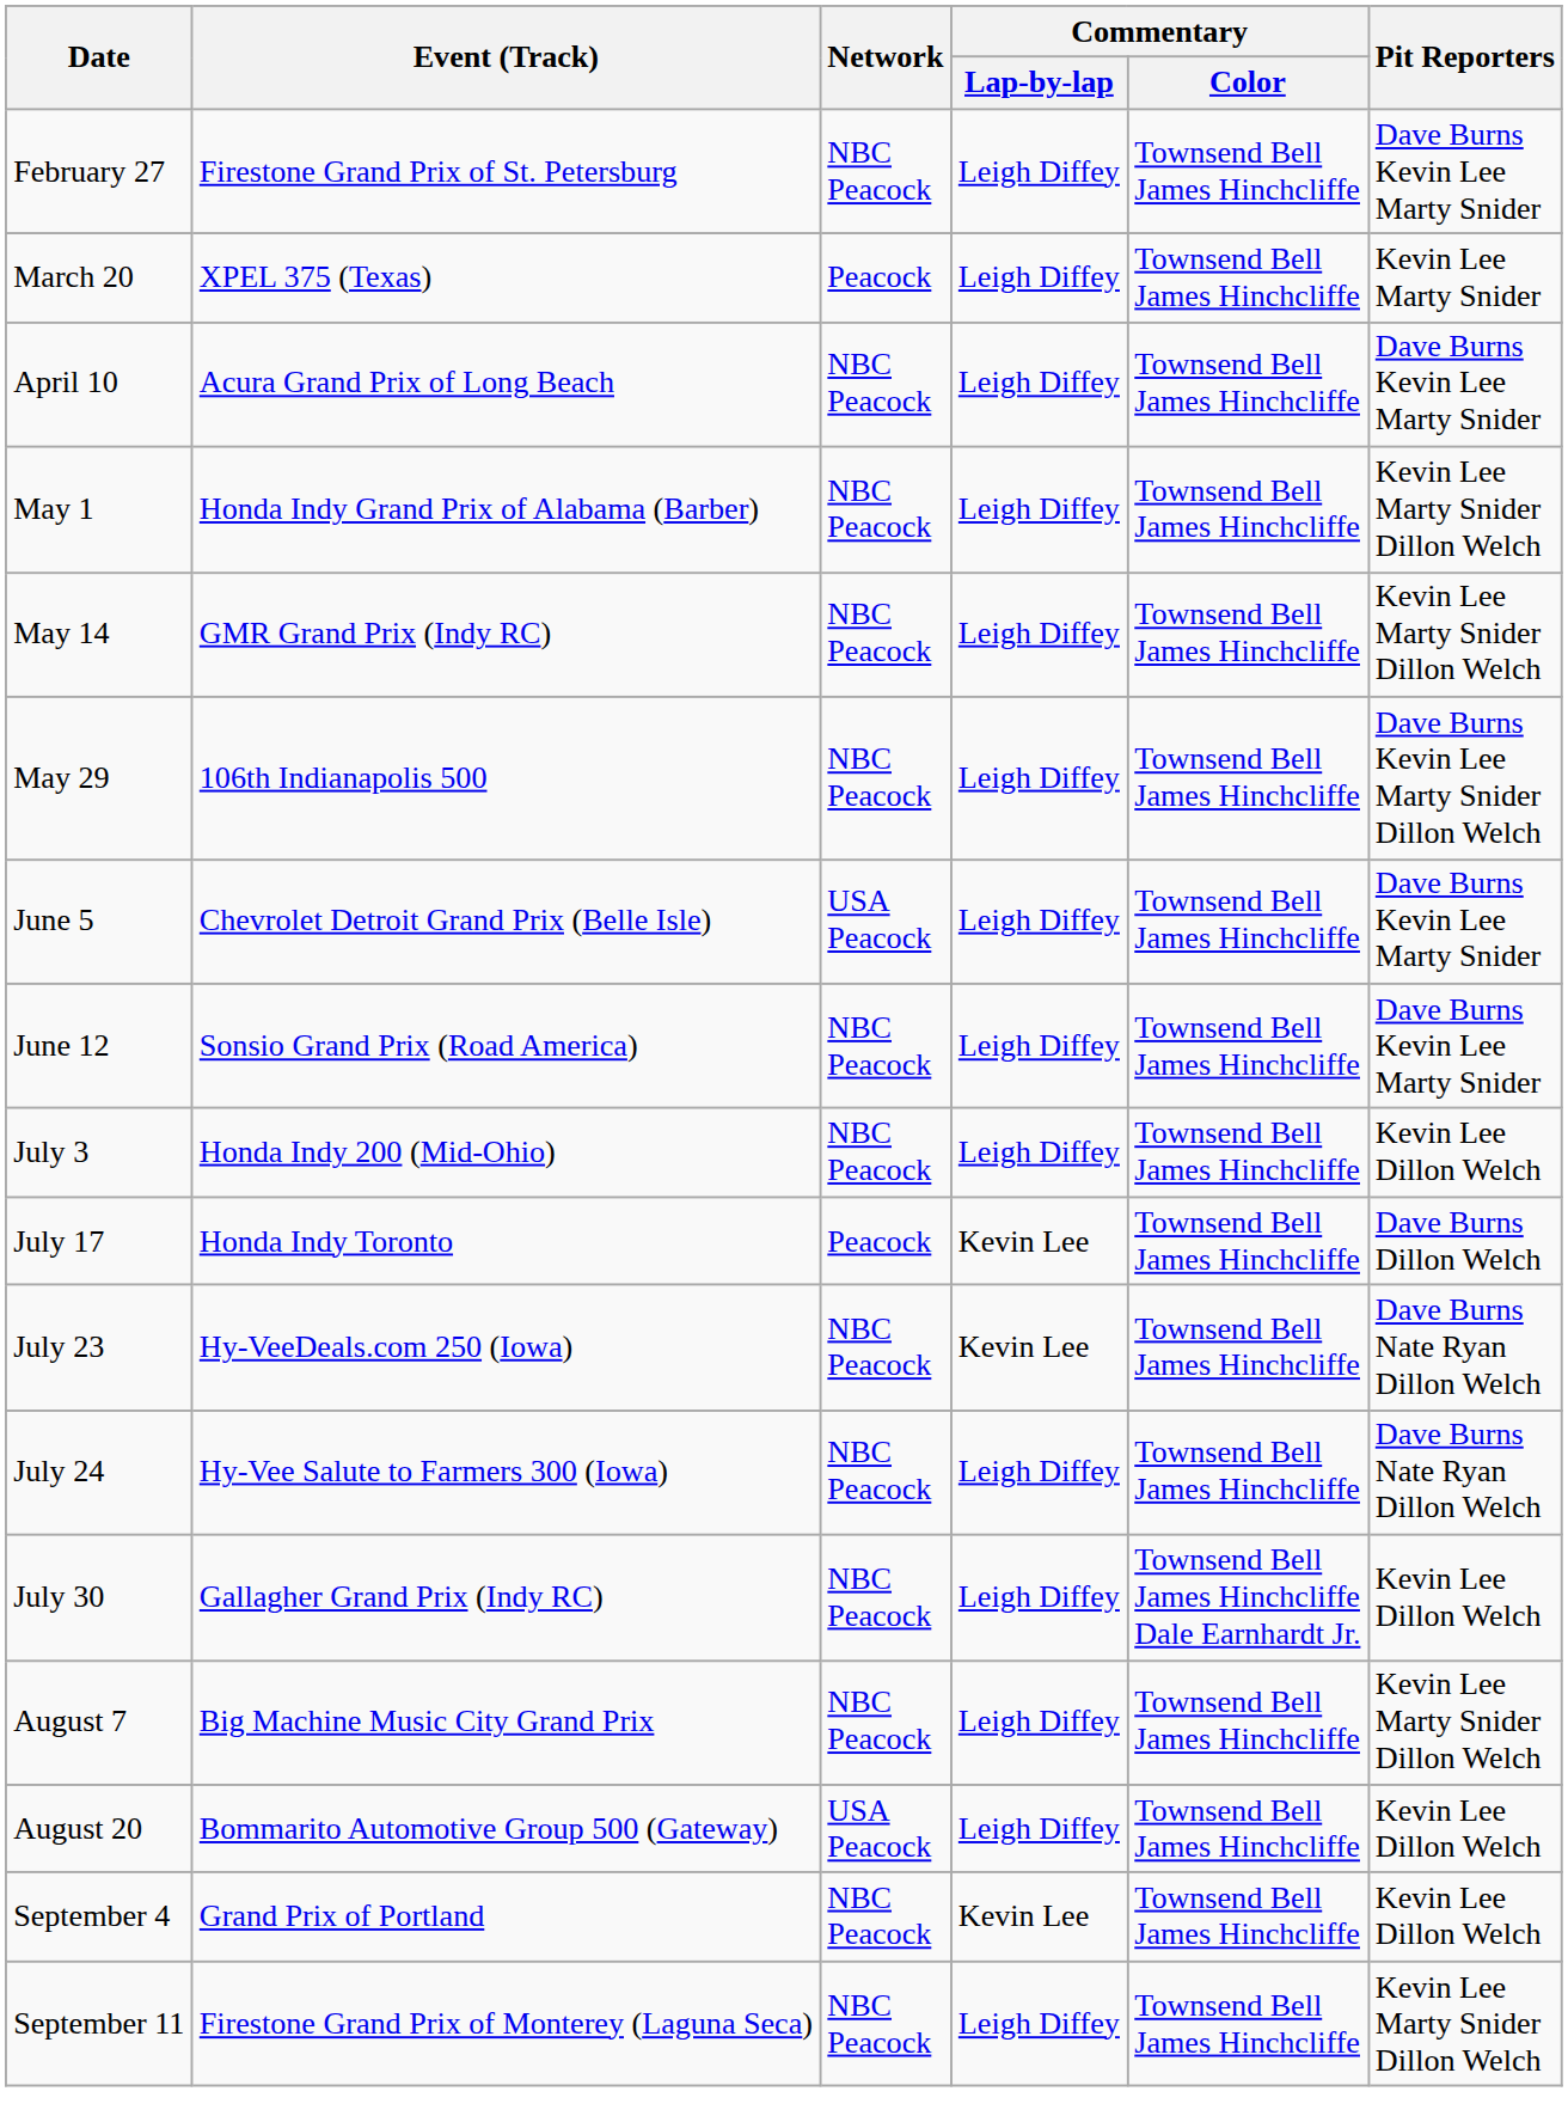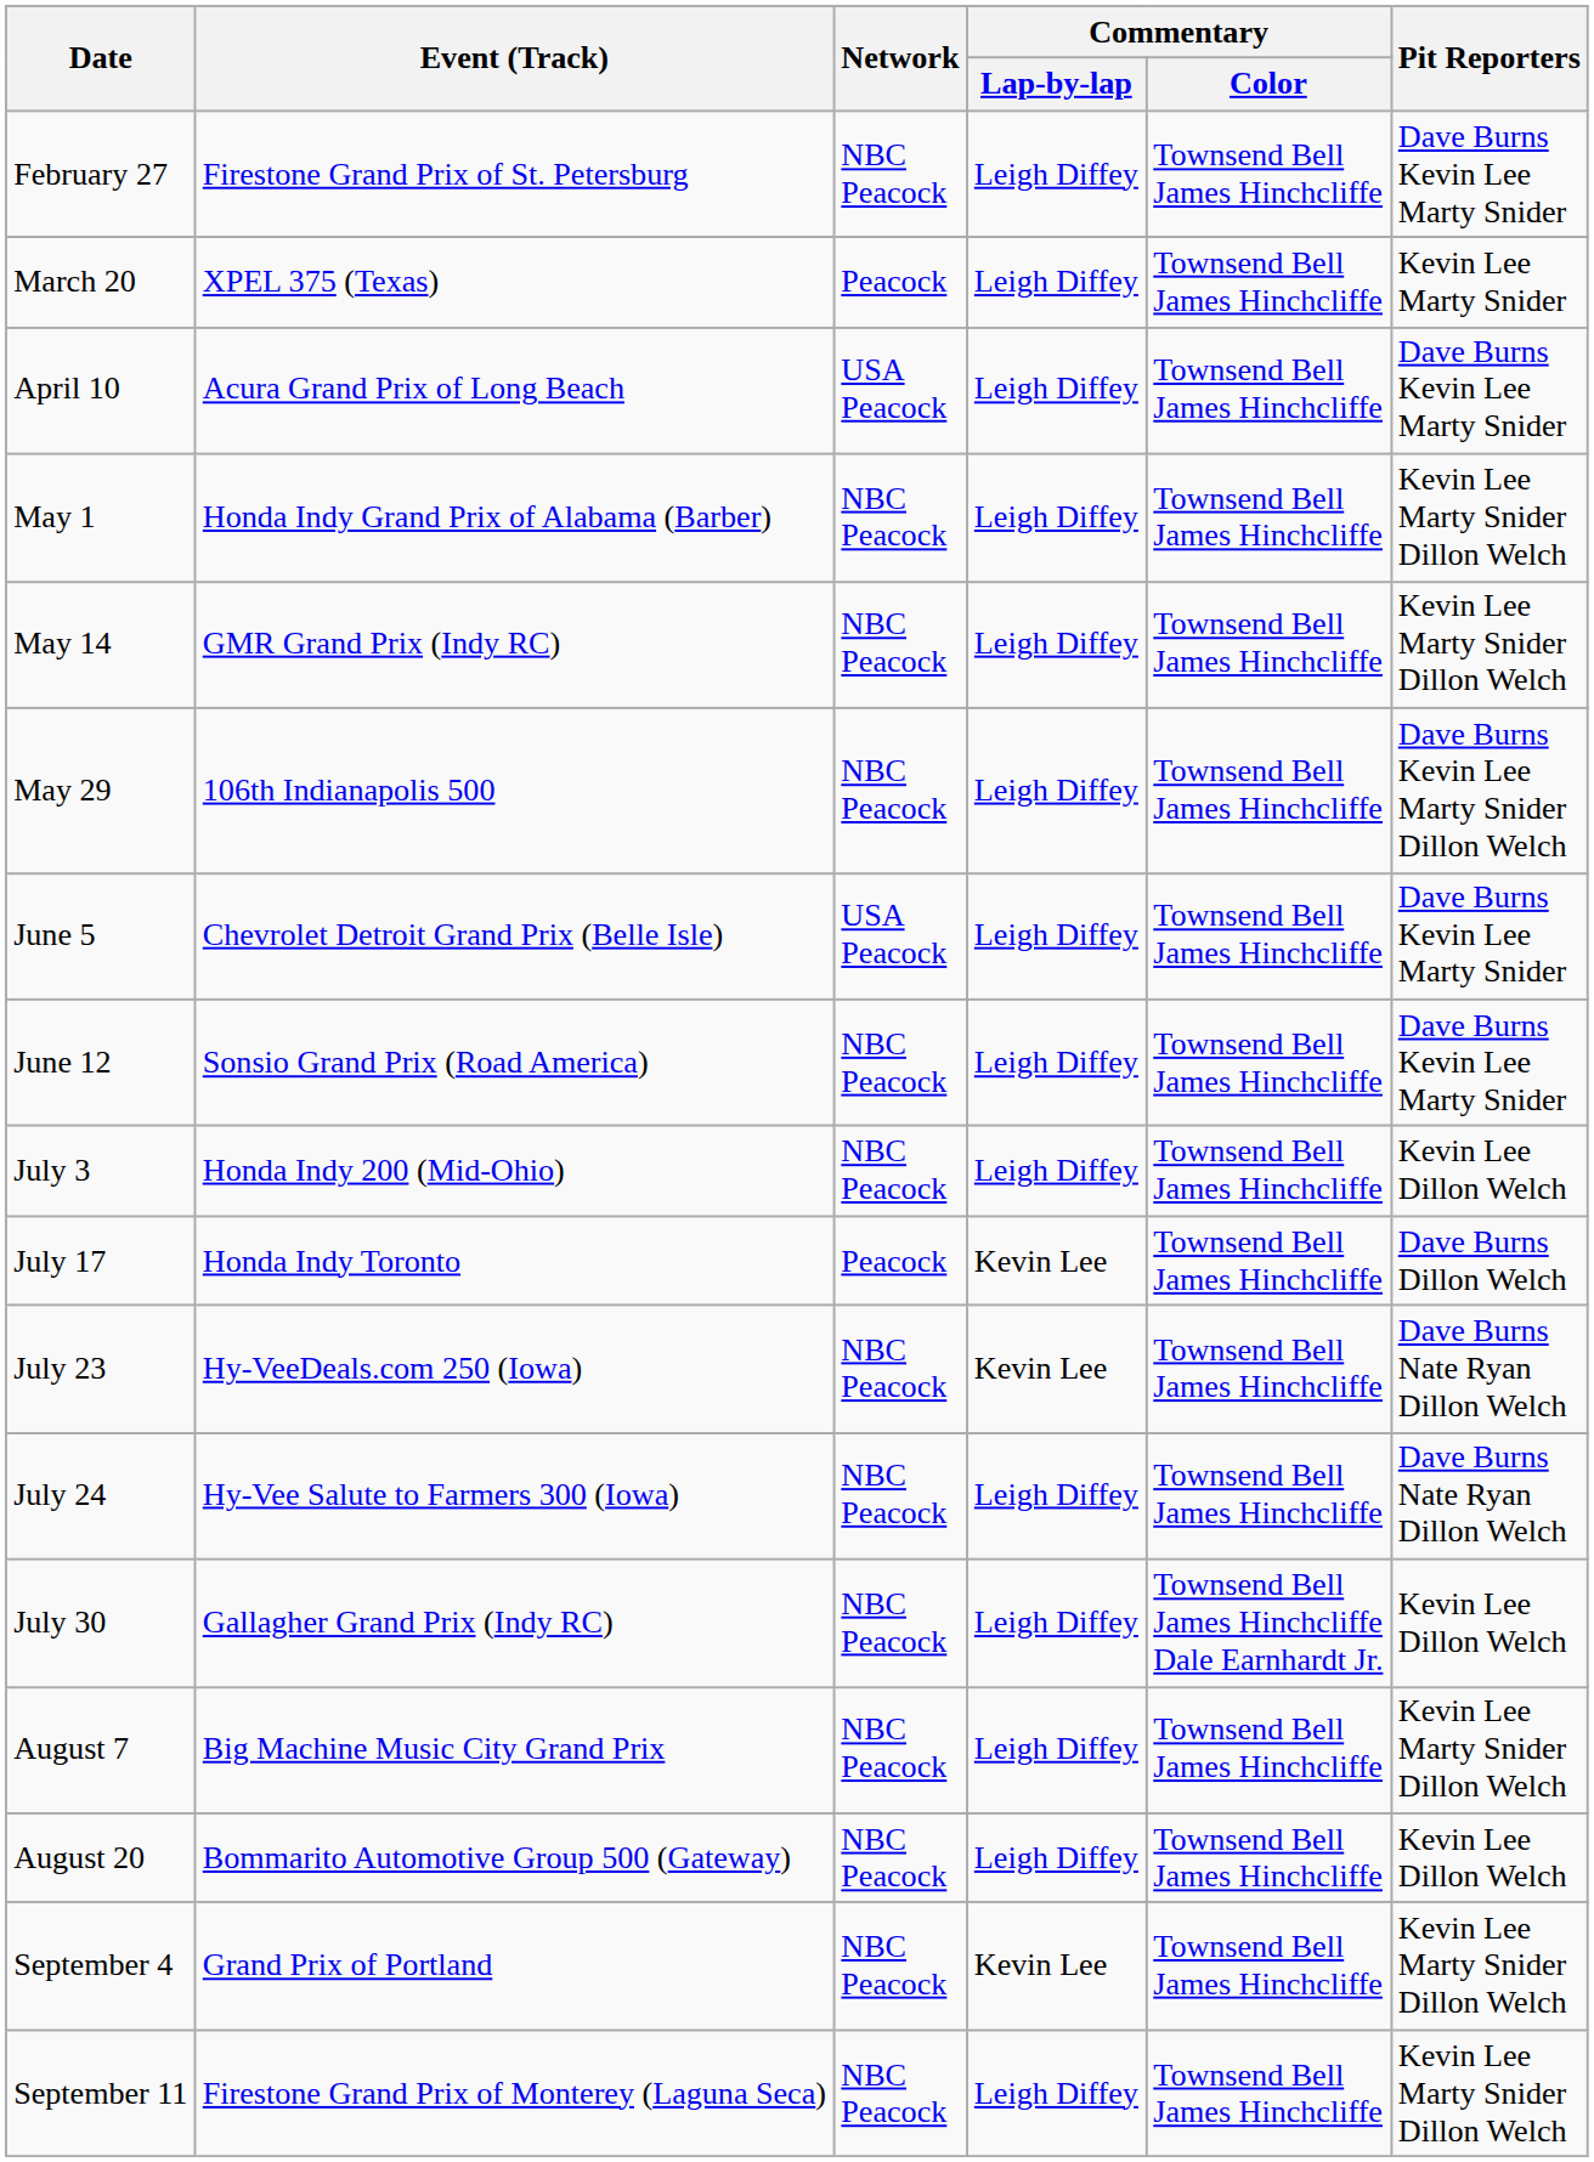April 10 | Network: NBC Peacock -> USA Peacock
August 20 | Network: USA Peacock -> NBC Peacock
September 4 | Pit Reporters: Kevin Lee Dillon Welch -> Kevin Lee Marty Snider Dillon Welch
